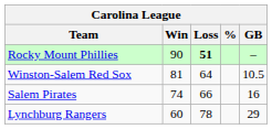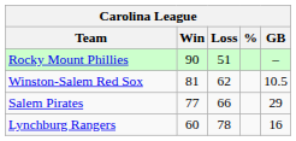Rocky Mount Phillies | Loss: bold -> normal
Winston-Salem Red Sox | Loss: 64 -> 62
Salem Pirates | Win: 74 -> 77
Salem Pirates | GB: 16 -> 29
Lynchburg Rangers | GB: 29 -> 16
